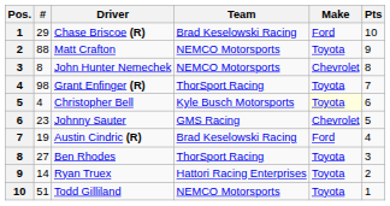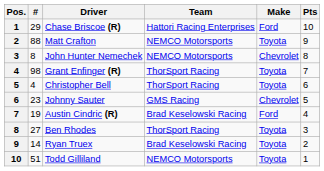Chase Briscoe (R) | Team: Brad Keselowski Racing -> Hattori Racing Enterprises
Christopher Bell | Team: Kyle Busch Motorsports -> ThorSport Racing
Christopher Bell | Make: lightyellow background -> no background
Ryan Truex | Team: Hattori Racing Enterprises -> Brad Keselowski Racing
